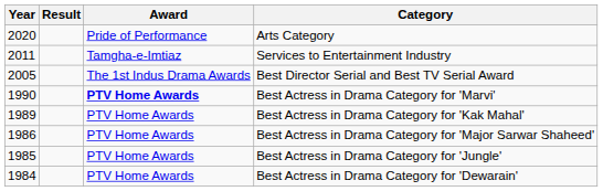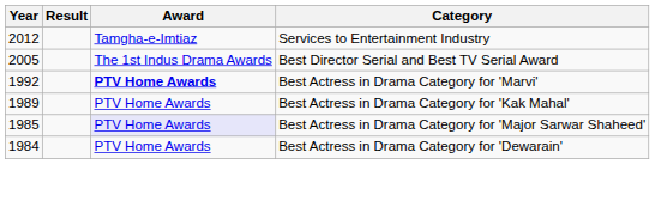- row: 2020 | Pride of Performance | Arts Category
Services to Entertainment Industry | Year: 2011 -> 2012
Best Actress in Drama Category for 'Marvi' | Year: 1990 -> 1992
Best Actress in Drama Category for 'Major Sarwar Shaheed' | Year: 1986 -> 1985
Best Actress in Drama Category for 'Major Sarwar Shaheed' | Award: no background -> lavender background
- row: 1985 | PTV Home Awards | Best Actress in Drama Category for 'Jungle'
